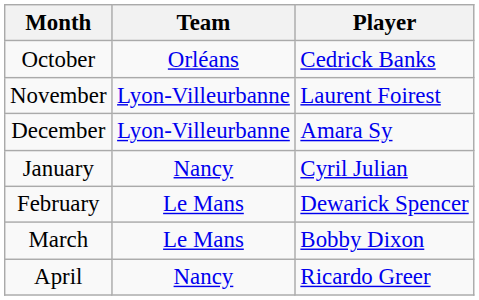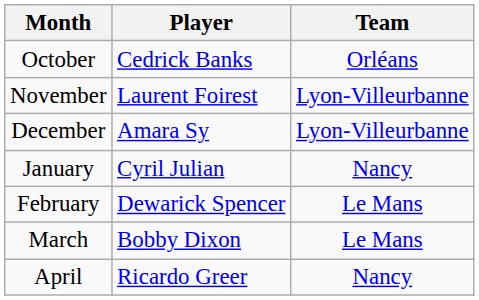columns swapped: Player <-> Team
